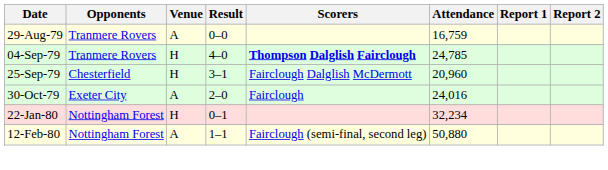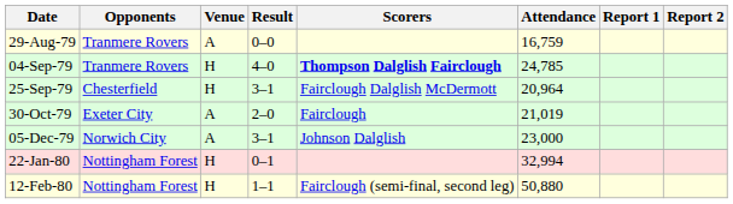25-Sep-79 | Attendance: 20,960 -> 20,964
30-Oct-79 | Attendance: 24,016 -> 21,019
+ row: 05-Dec-79 | Norwich City | A | 3–1 | Johnson Dalglish | 23,000
22-Jan-80 | Attendance: 32,234 -> 32,994
12-Feb-80 | Venue: A -> H
